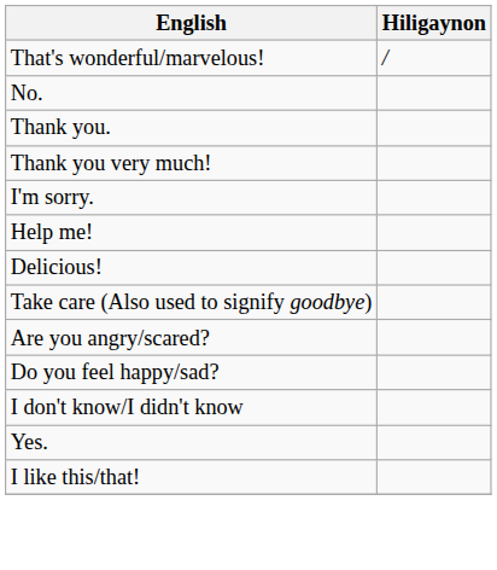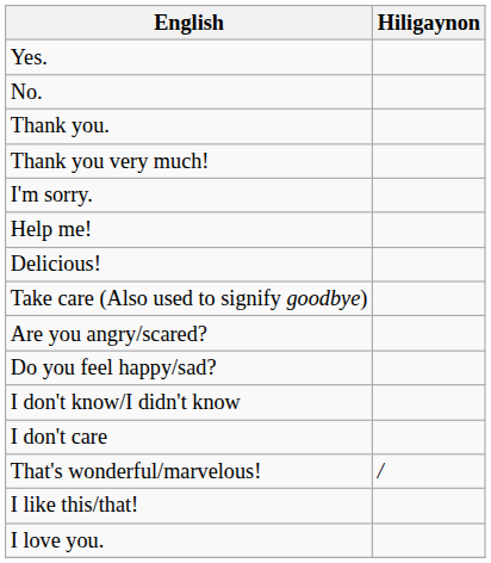rows swapped: Yes. <-> That's wonderful/marvelous!
+ row: I don't care
+ row: I love you.
